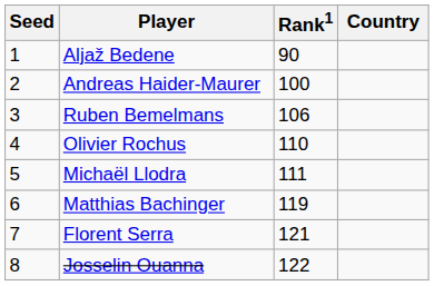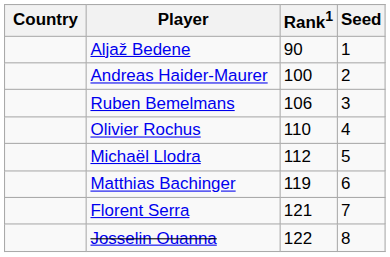columns swapped: Country <-> Seed
Michaël Llodra | Rank1: 111 -> 112
